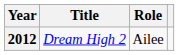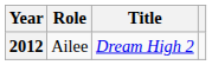columns swapped: Title <-> Role
